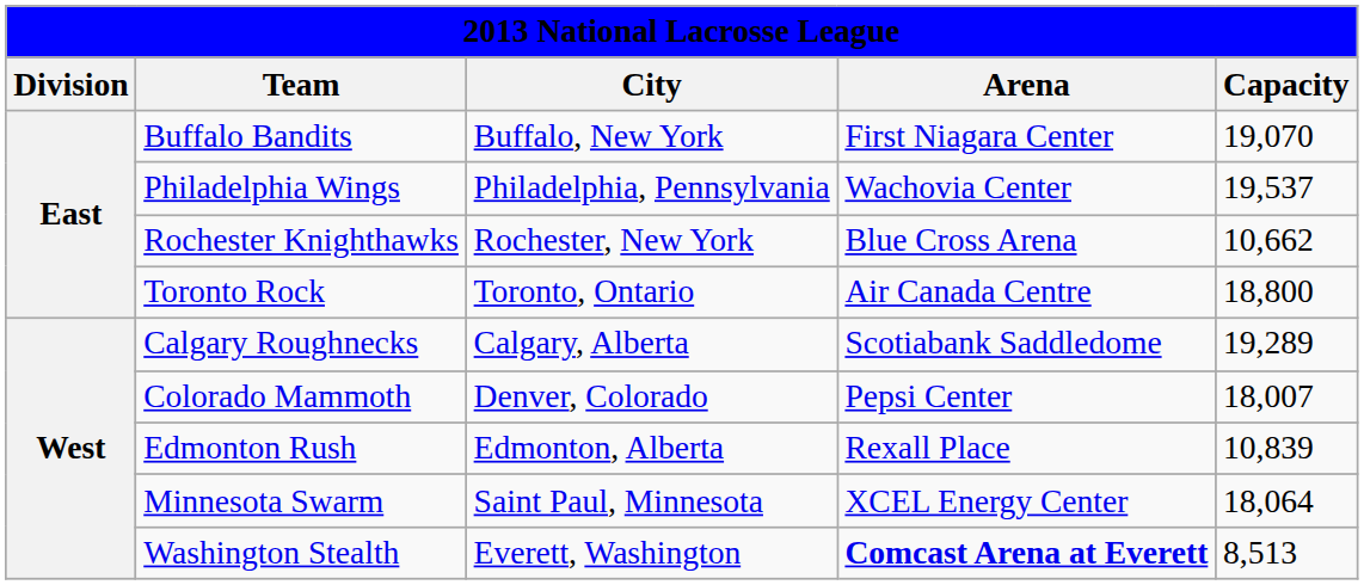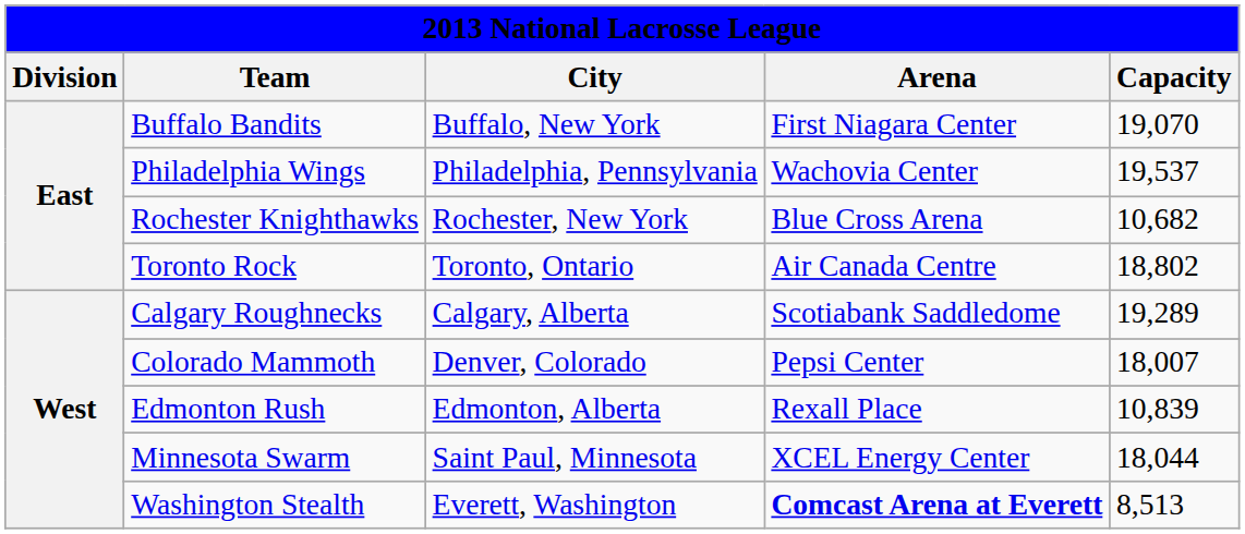Rochester Knighthawks | Capacity: 10,662 -> 10,682
Toronto Rock | Capacity: 18,800 -> 18,802
Minnesota Swarm | Capacity: 18,064 -> 18,044
